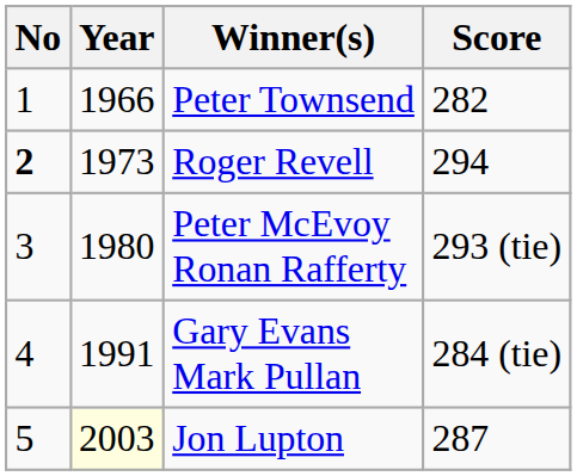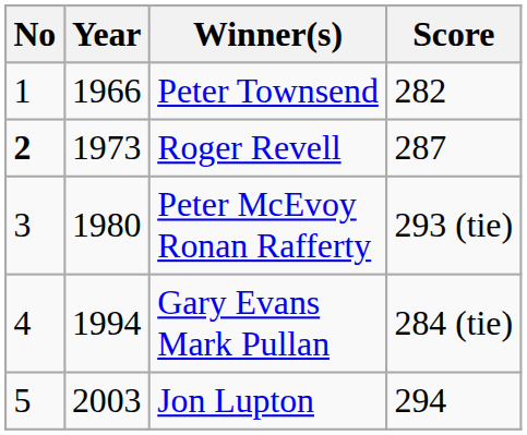Roger Revell | Score: 294 -> 287
Gary Evans Mark Pullan | Year: 1991 -> 1994
Jon Lupton | Year: lightyellow background -> no background
Jon Lupton | Score: 287 -> 294
